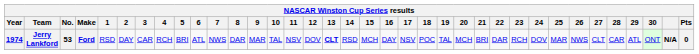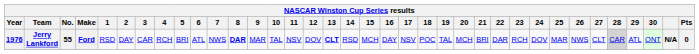Jerry Lankford | Year: 1974 -> 1976
Jerry Lankford | No.: 53 -> 55
Jerry Lankford | 8: normal -> bold
Jerry Lankford | 28: no background -> lightgrey background
